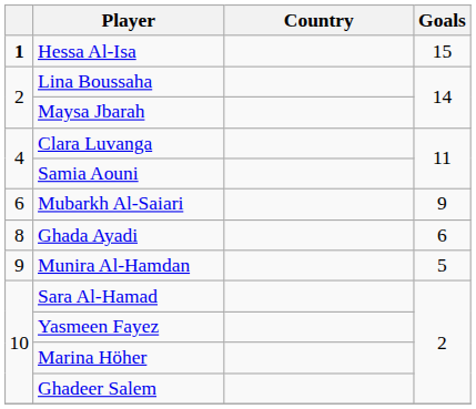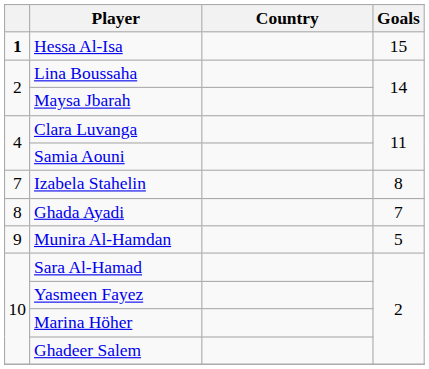- row: 6 | Mubarkh Al-Saiari | 9
+ row: 7 | Izabela Stahelin | 8
Ghada Ayadi | Goals: 6 -> 7
